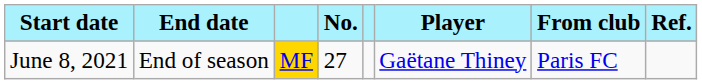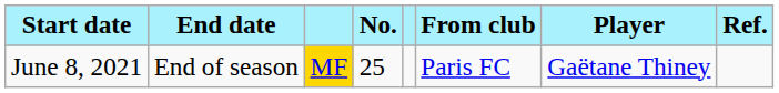columns swapped: Player <-> From club
June 8, 2021 | No.: 27 -> 25
